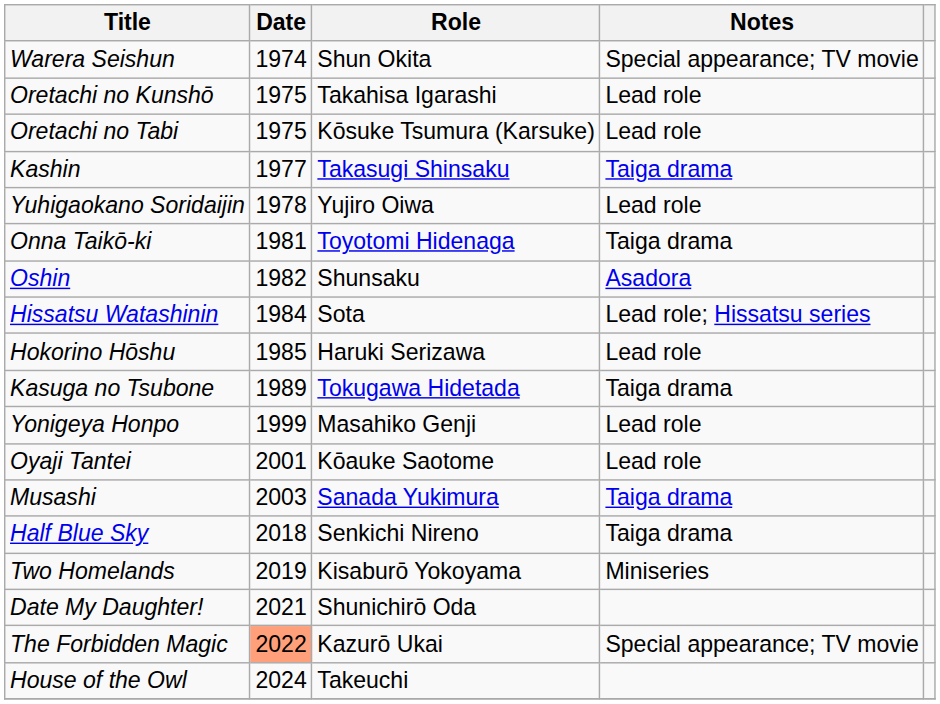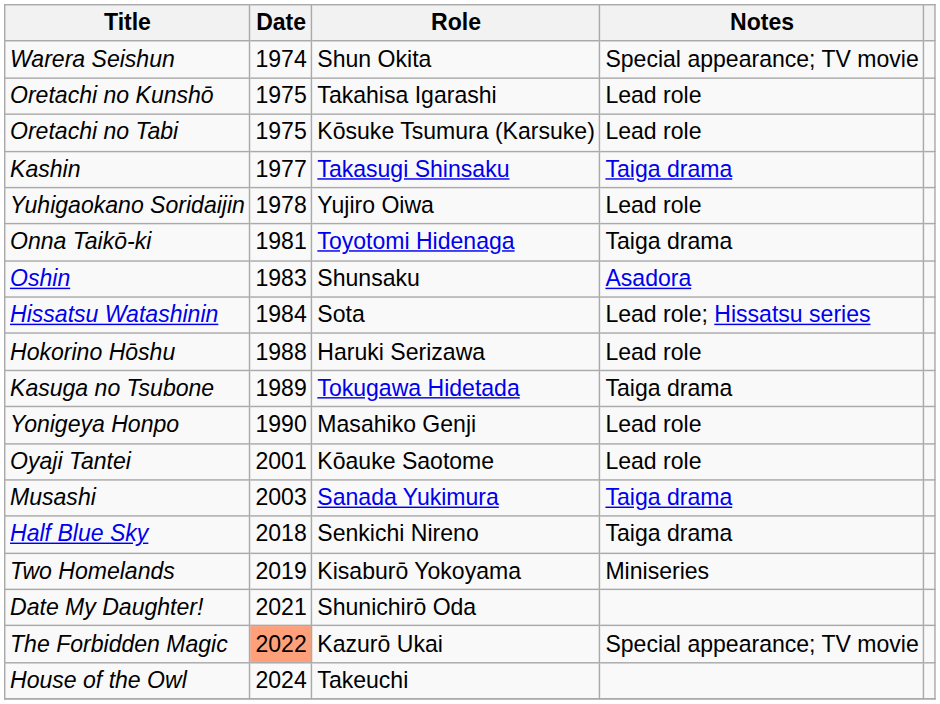Oshin | Date: 1982 -> 1983
Hokorino Hōshu | Date: 1985 -> 1988
Yonigeya Honpo | Date: 1999 -> 1990
